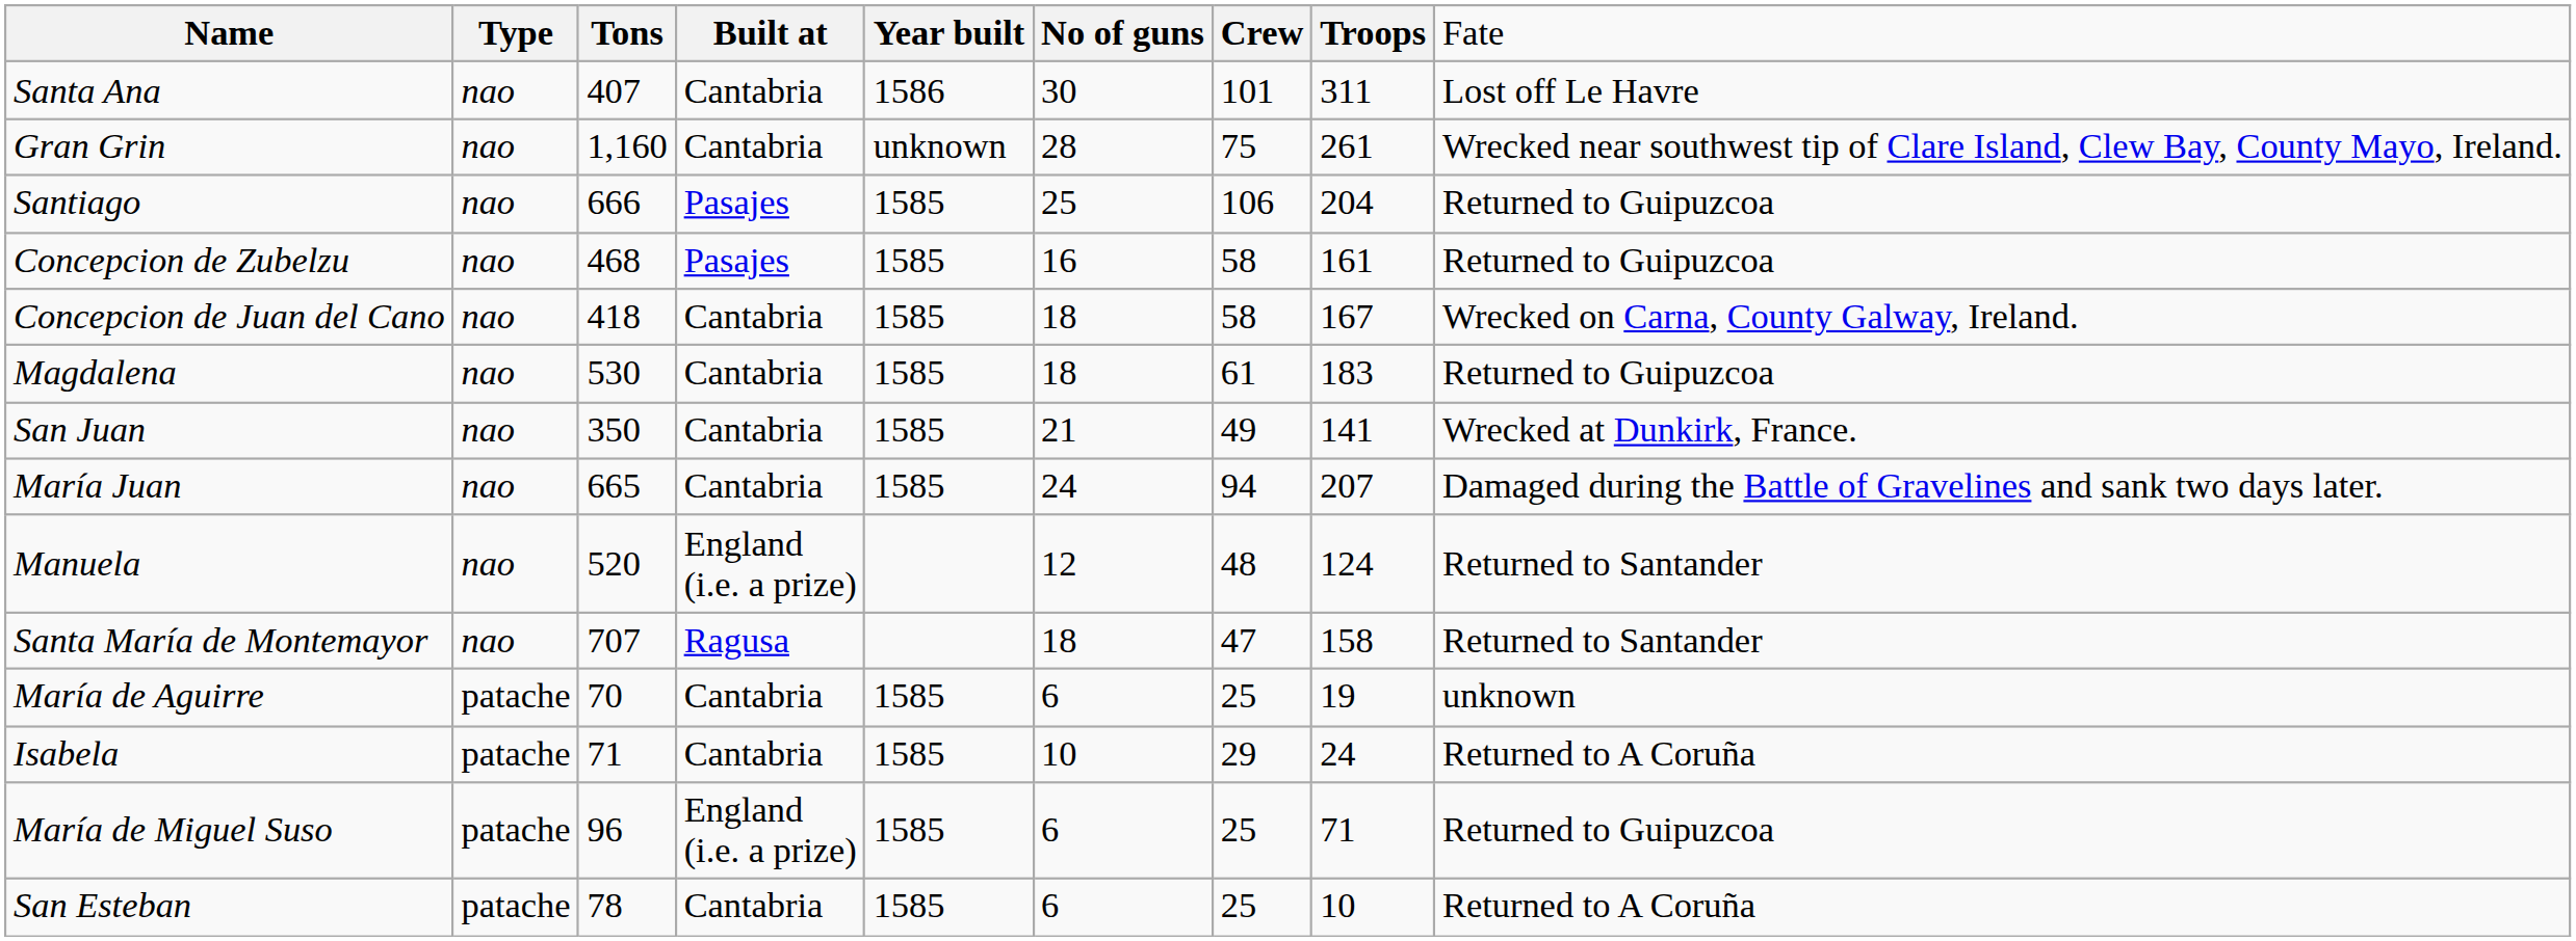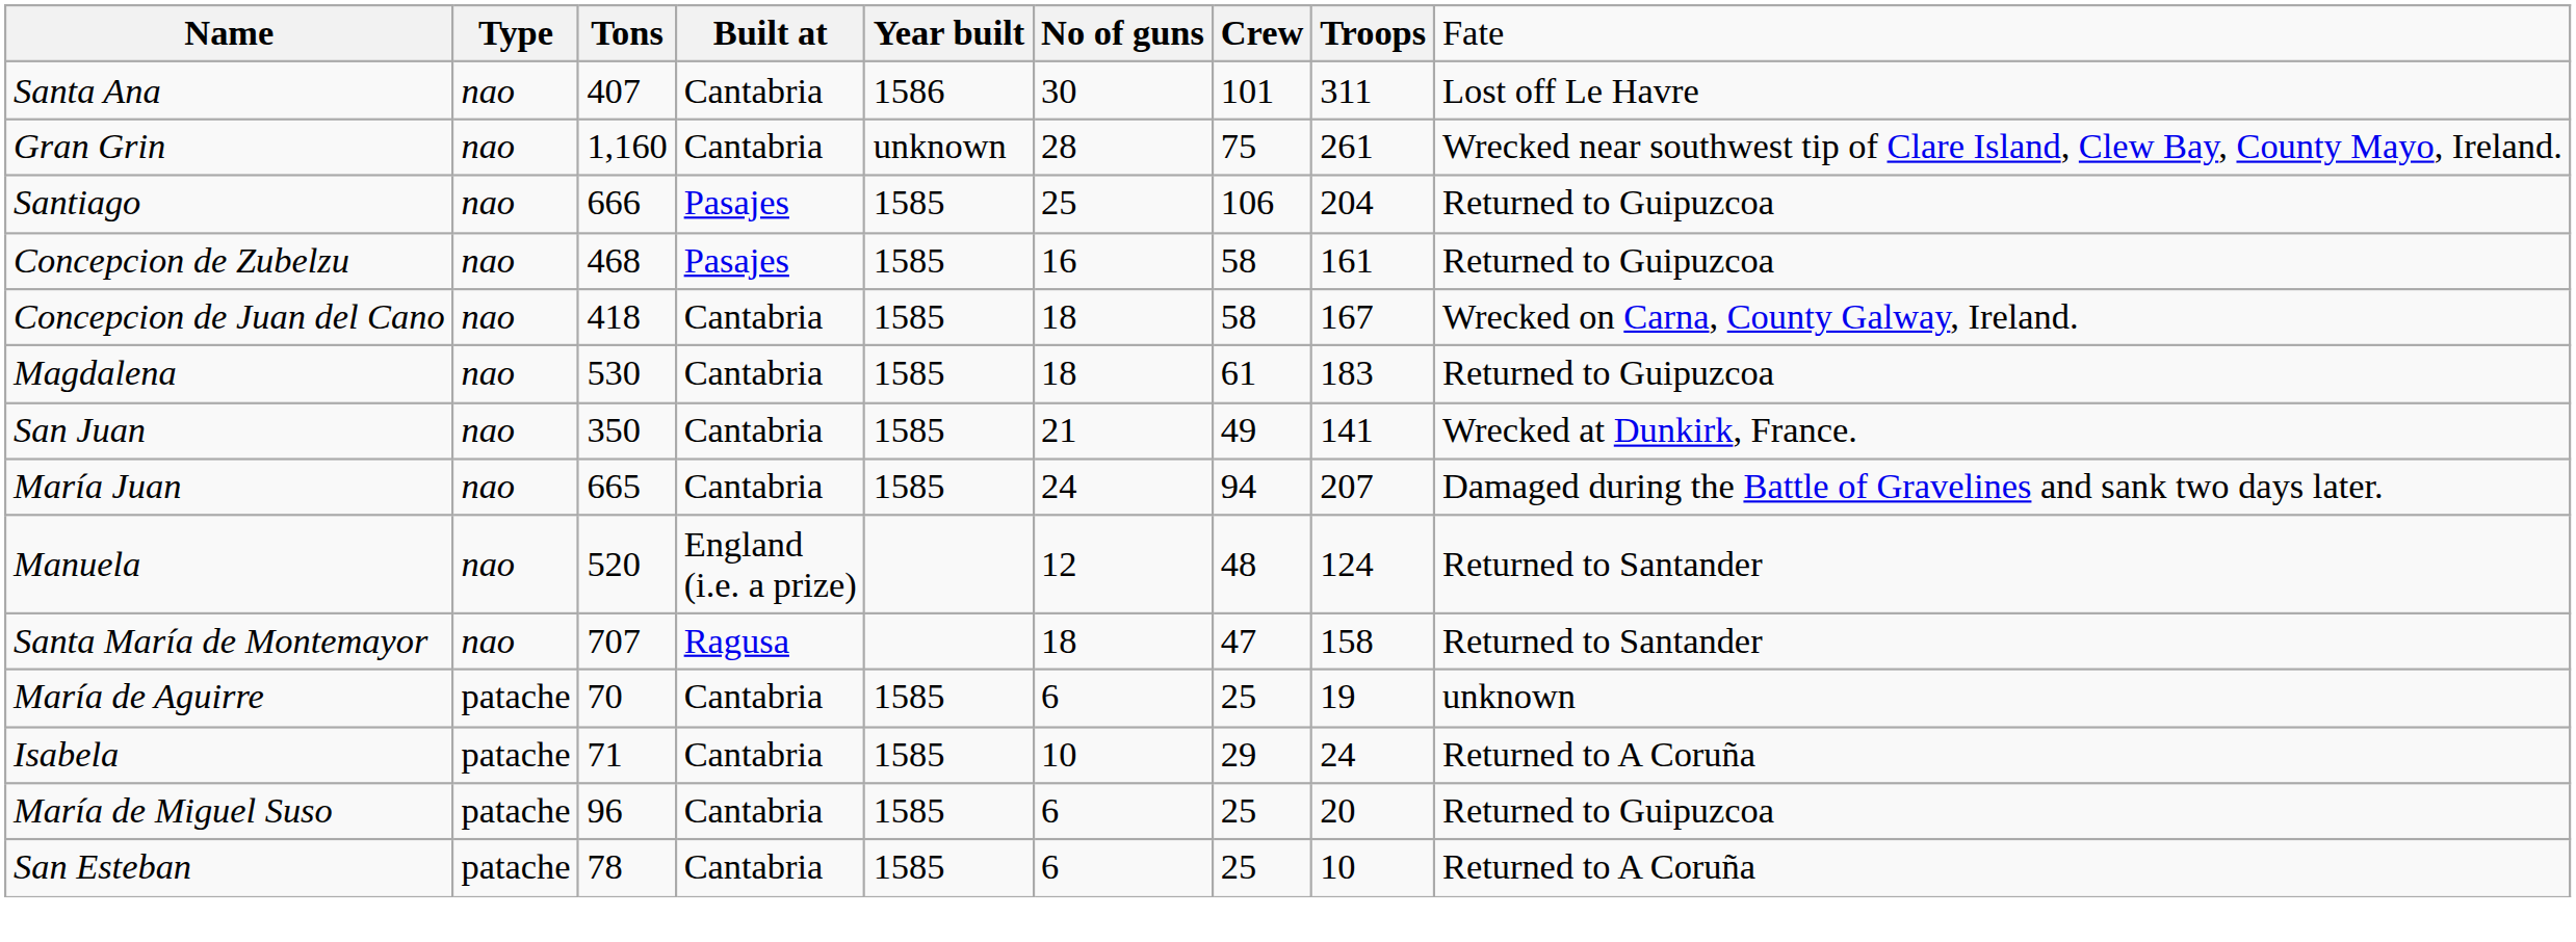María de Miguel Suso | column 4: England (i.e. a prize) -> Cantabria
María de Miguel Suso | column 8: 71 -> 20
